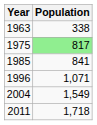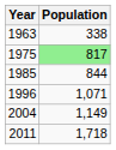1985 | Population: 841 -> 844
2004 | Population: 1,549 -> 1,149
